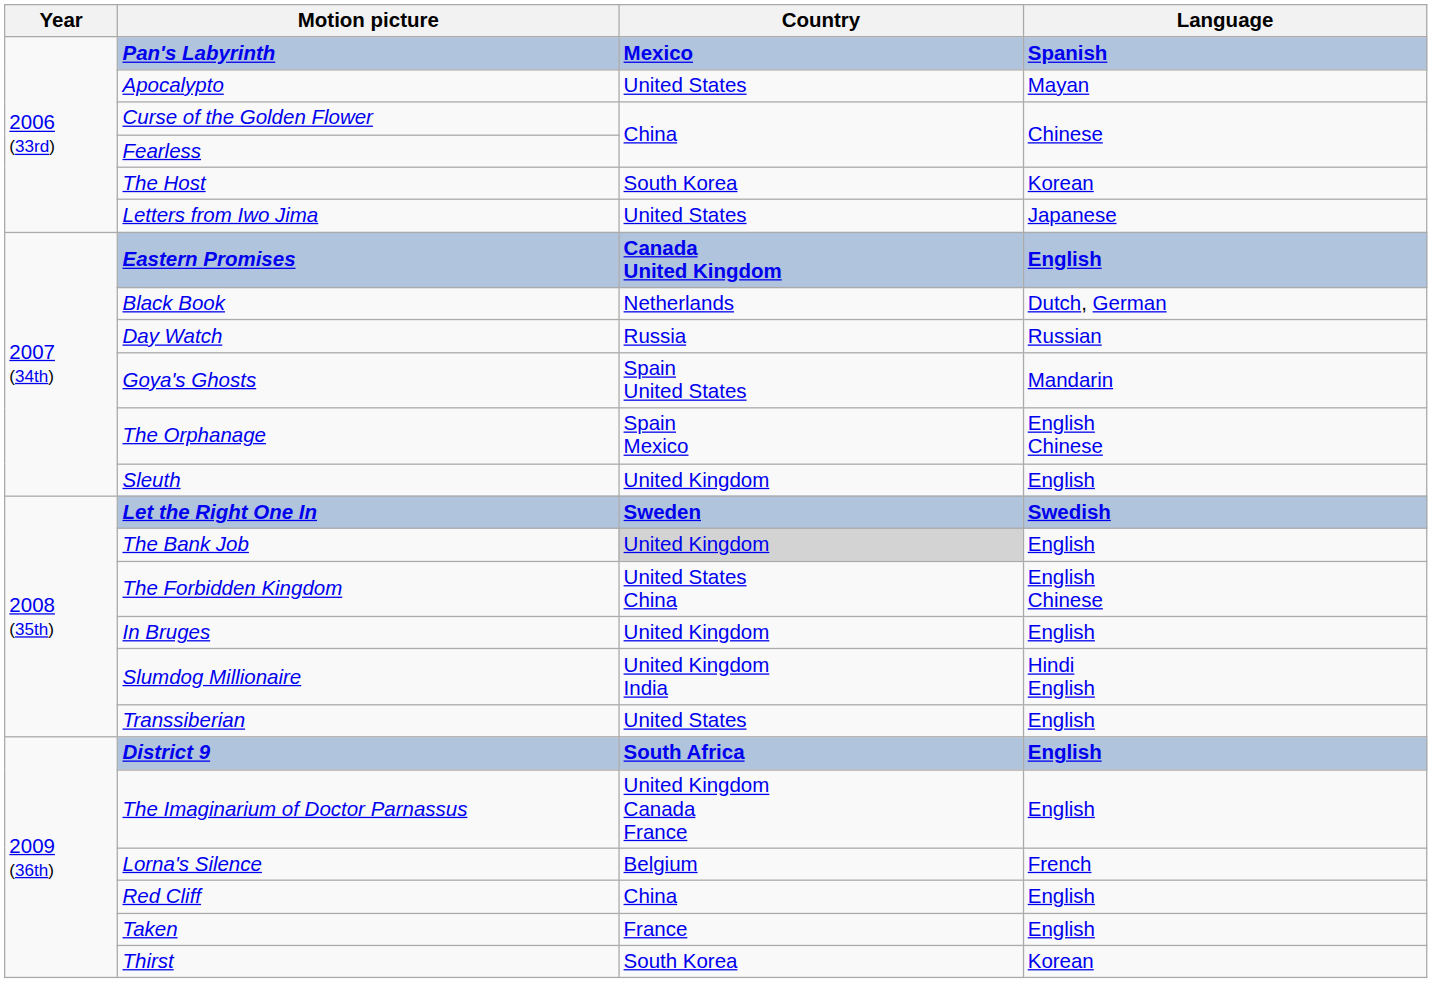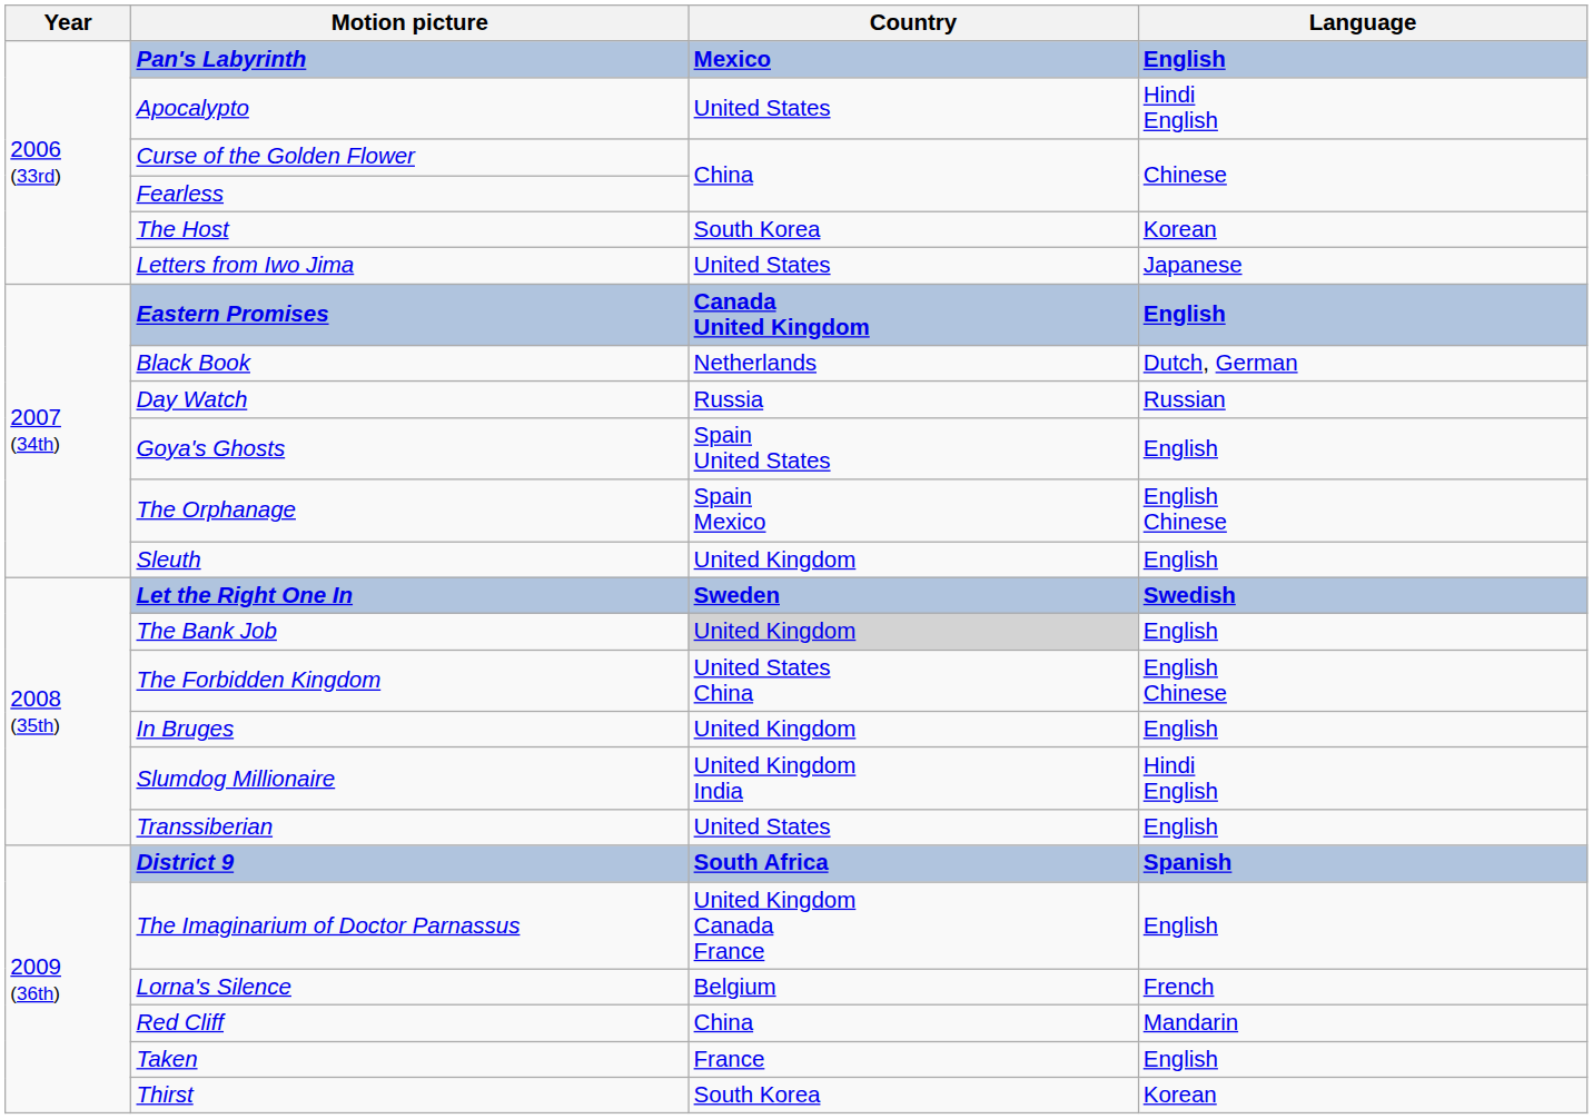Pan's Labyrinth | Language: Spanish -> English
Apocalypto | Language: Mayan -> Hindi English
Goya's Ghosts | Language: Mandarin -> English
District 9 | Language: English -> Spanish
Red Cliff | Language: English -> Mandarin
